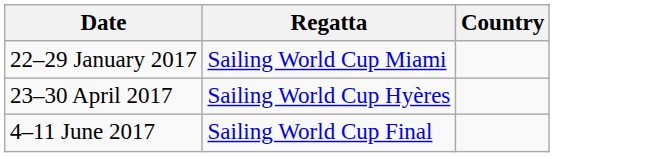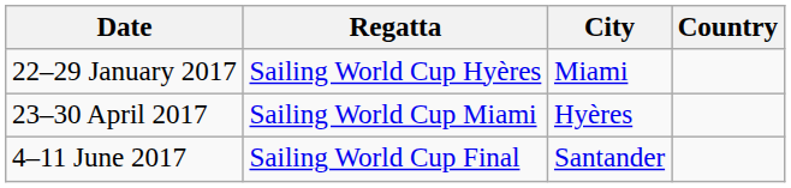+ column: City | Miami | Hyères | Santander
22–29 January 2017 | Regatta: Sailing World Cup Miami -> Sailing World Cup Hyères
23–30 April 2017 | Regatta: Sailing World Cup Hyères -> Sailing World Cup Miami
